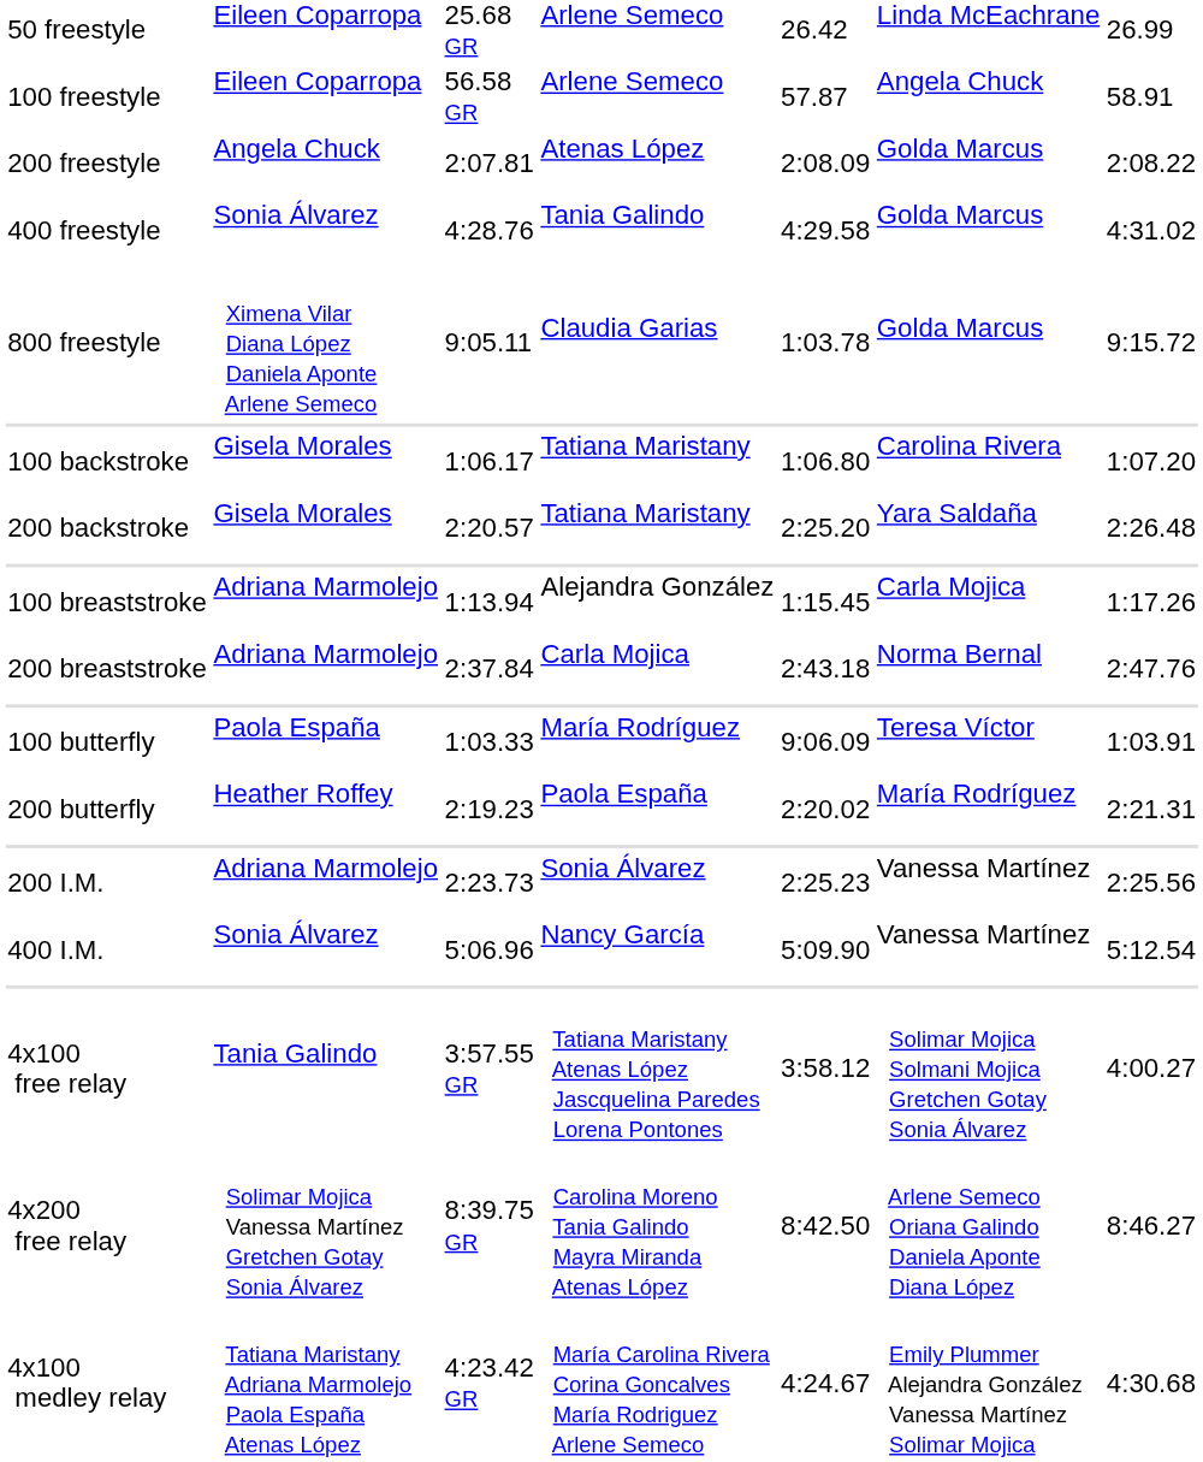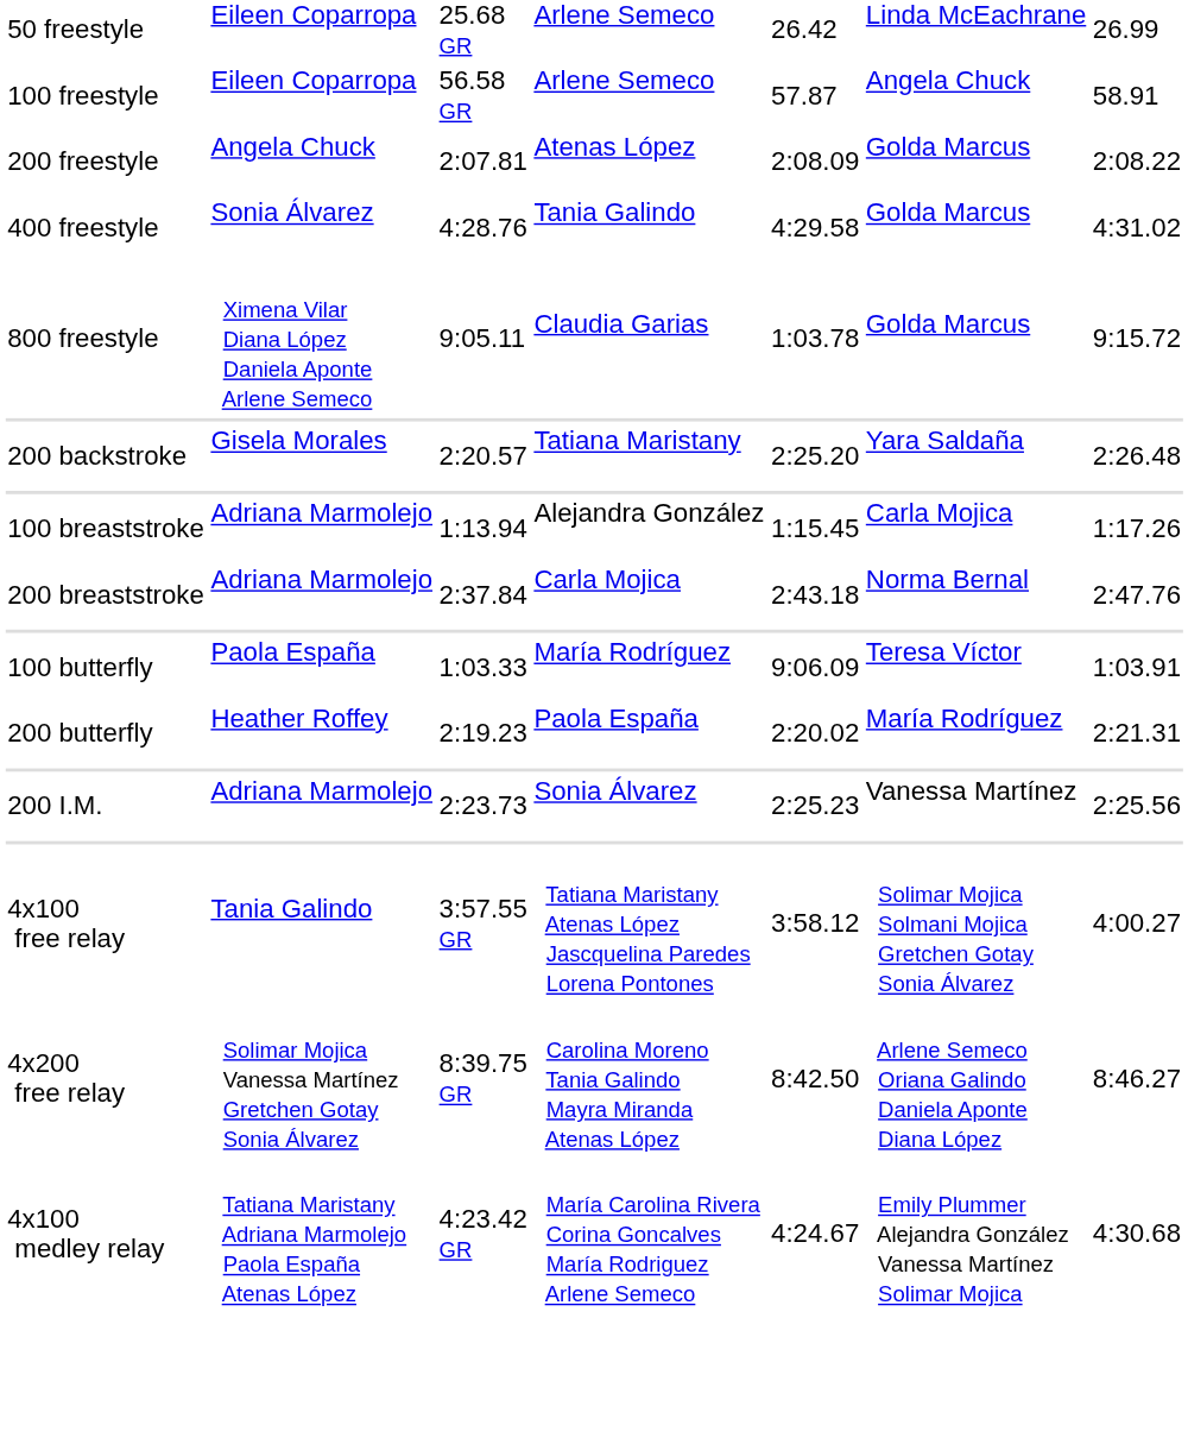- row: 100 backstroke | Gisela Morales | 1:06.17 | Tatiana Maristany | 1:06.80 | Carolina Rivera | 1:07.20
- row: 400 I.M. | Sonia Álvarez | 5:06.96 | Nancy García | 5:09.90 | Vanessa Martínez | 5:12.54
